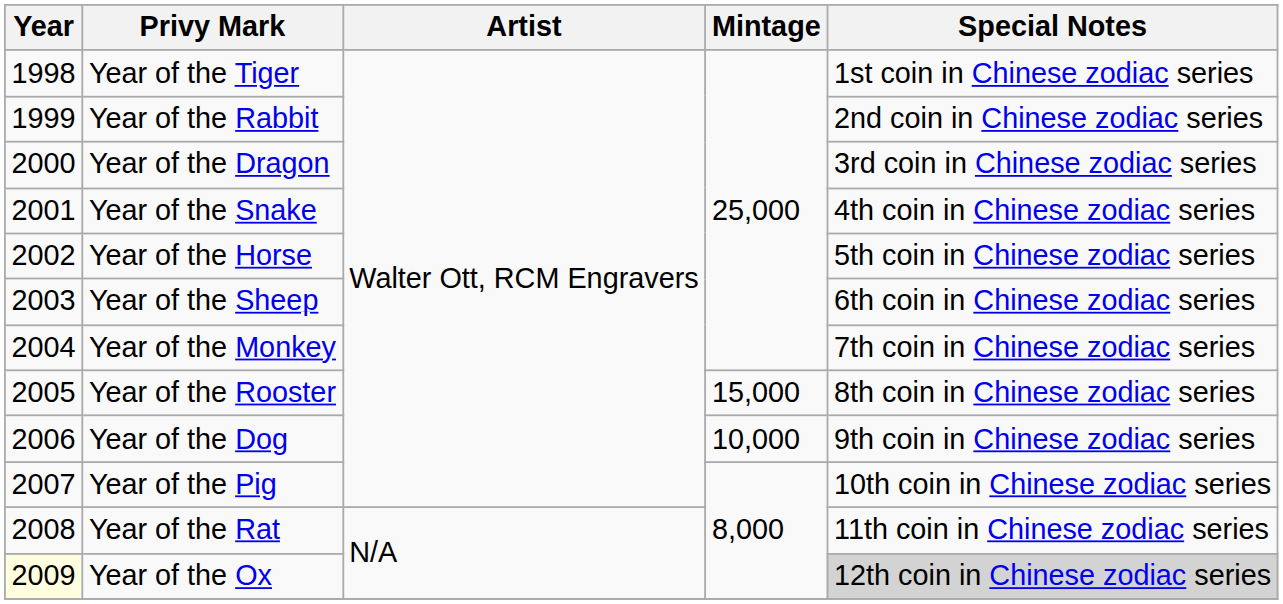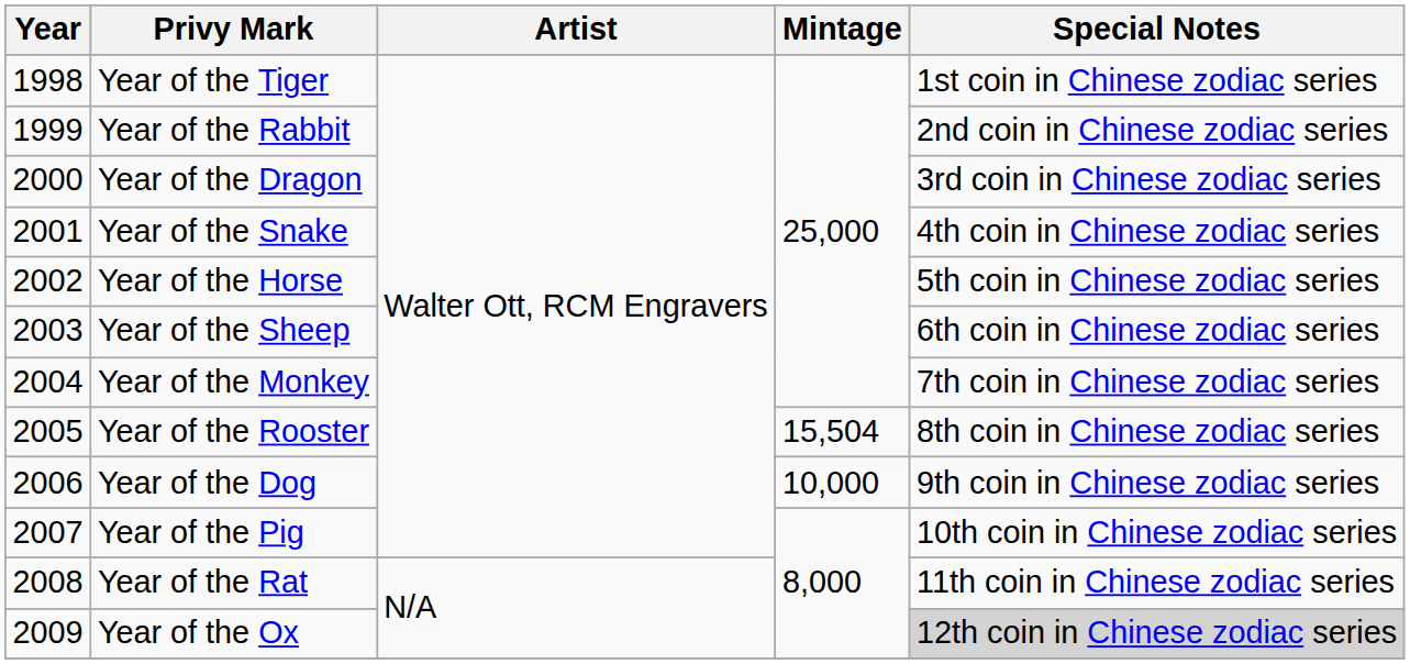Year of the Rooster | Mintage: 15,000 -> 15,504
Year of the Ox | Year: lightyellow background -> no background
